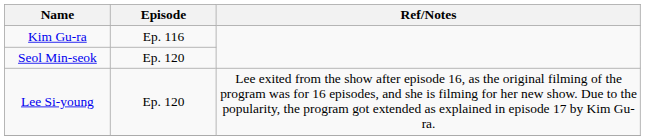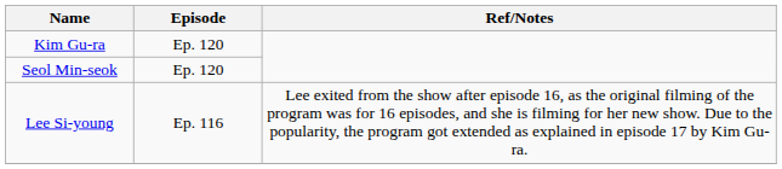Kim Gu-ra | Episode: Ep. 116 -> Ep. 120
Lee Si-young | Episode: Ep. 120 -> Ep. 116
